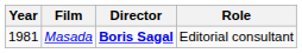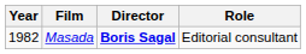Masada | Year: 1981 -> 1982
